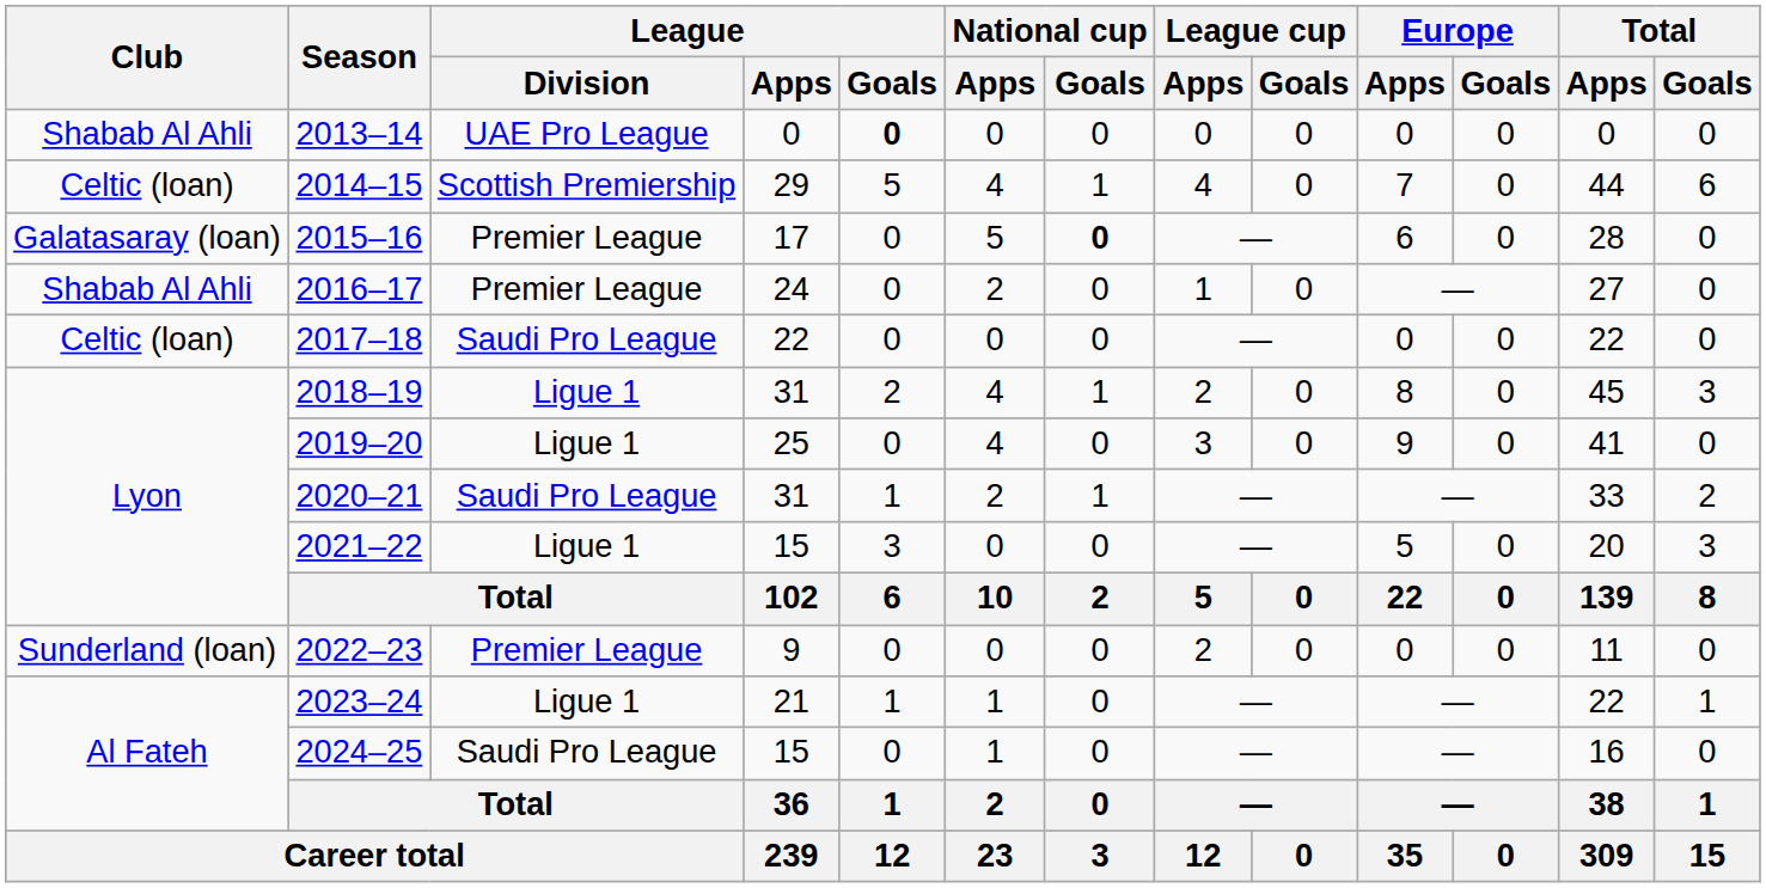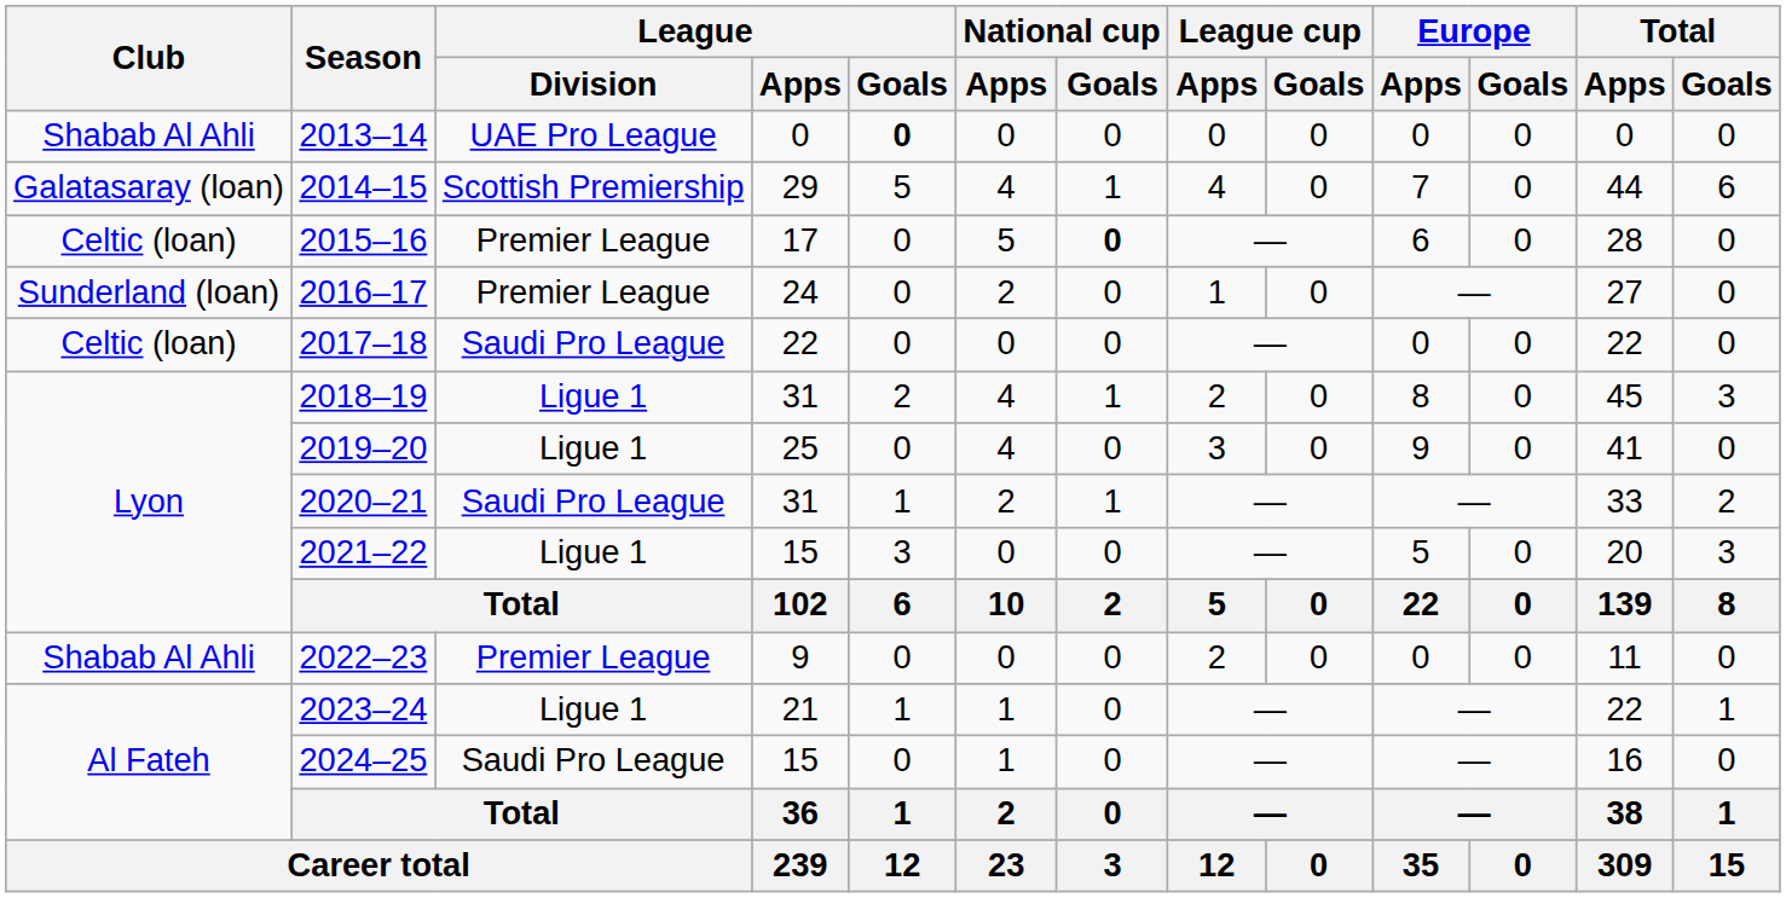2014–15 | Club: Celtic (loan) -> Galatasaray (loan)
2015–16 | Club: Galatasaray (loan) -> Celtic (loan)
2016–17 | Club: Shabab Al Ahli -> Sunderland (loan)
2022–23 | Club: Sunderland (loan) -> Shabab Al Ahli
